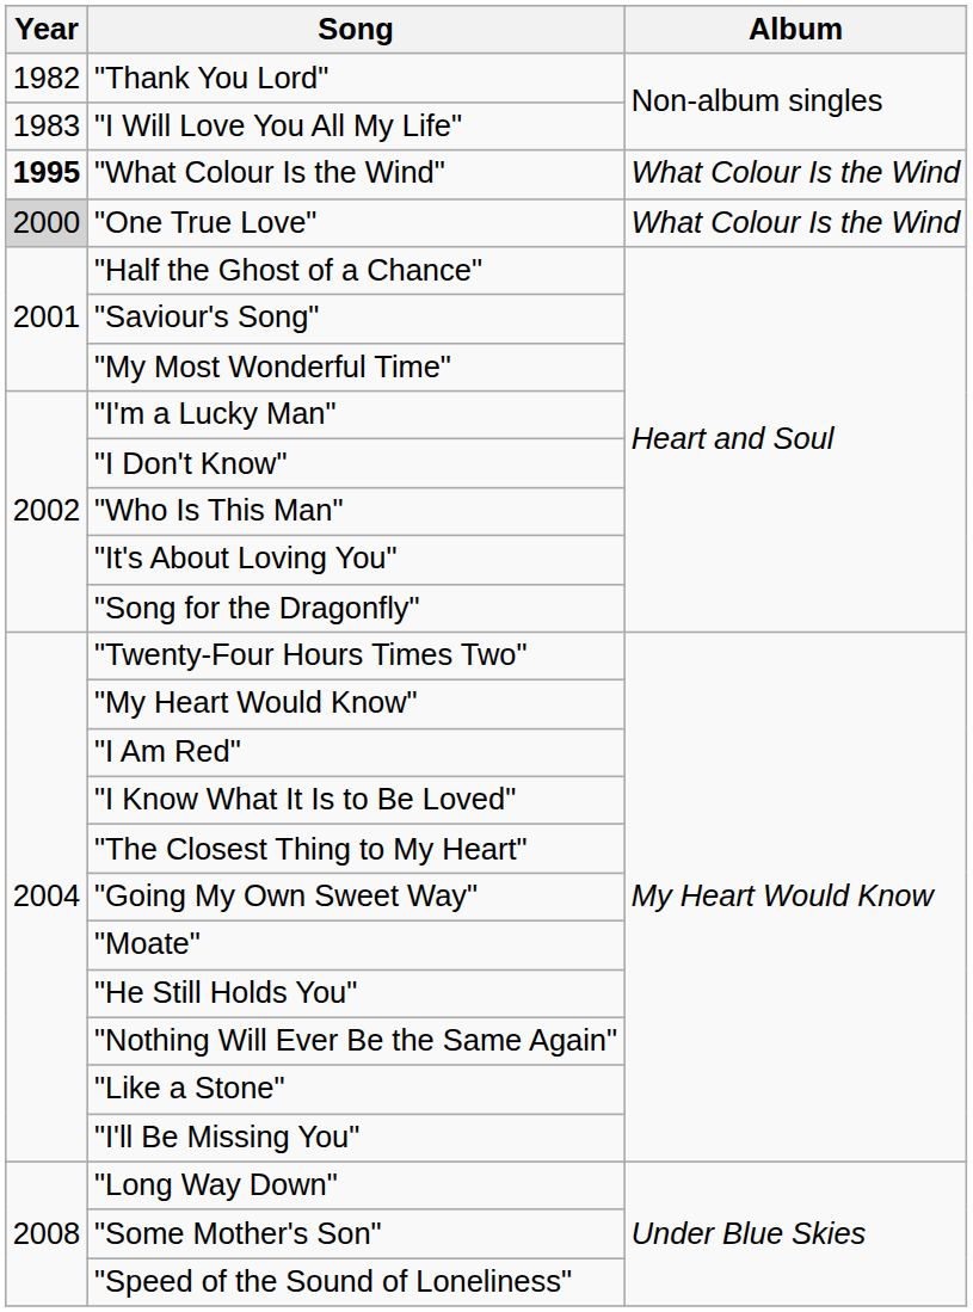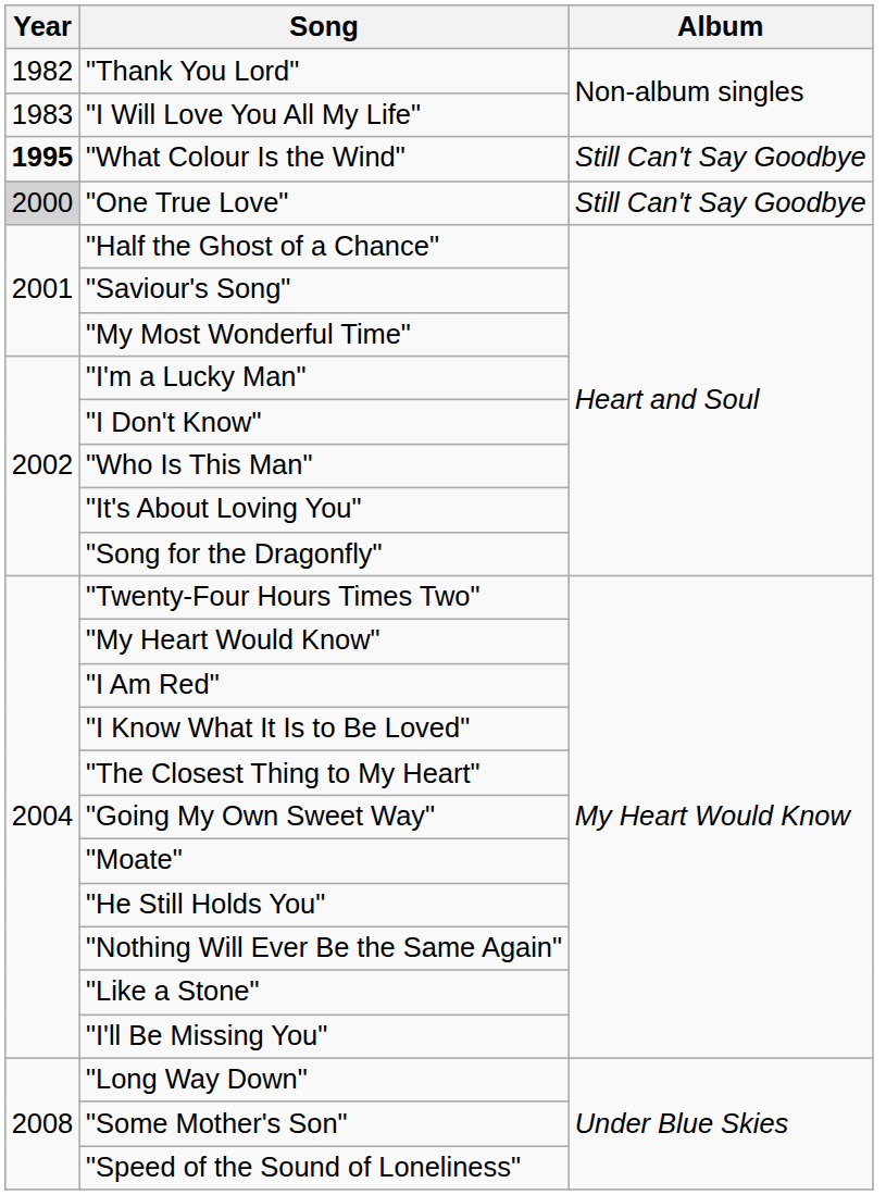"What Colour Is the Wind" | Album: What Colour Is the Wind -> Still Can't Say Goodbye
"One True Love" | Album: What Colour Is the Wind -> Still Can't Say Goodbye
